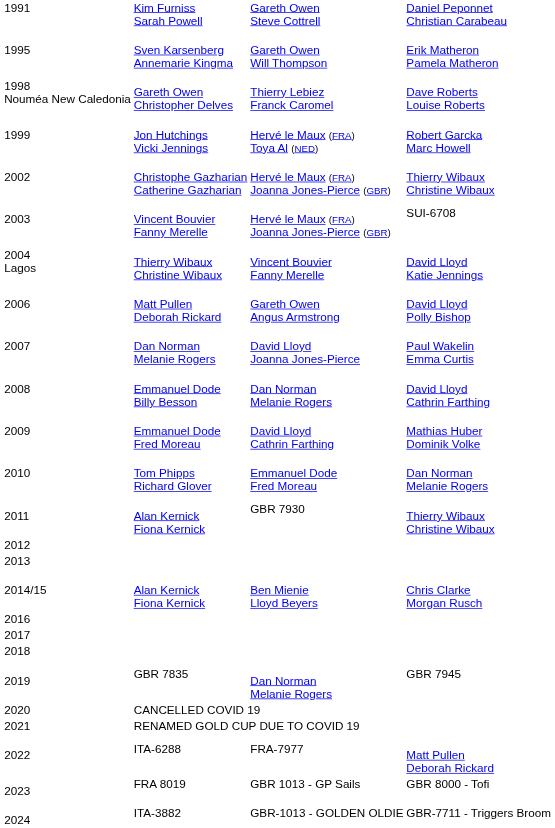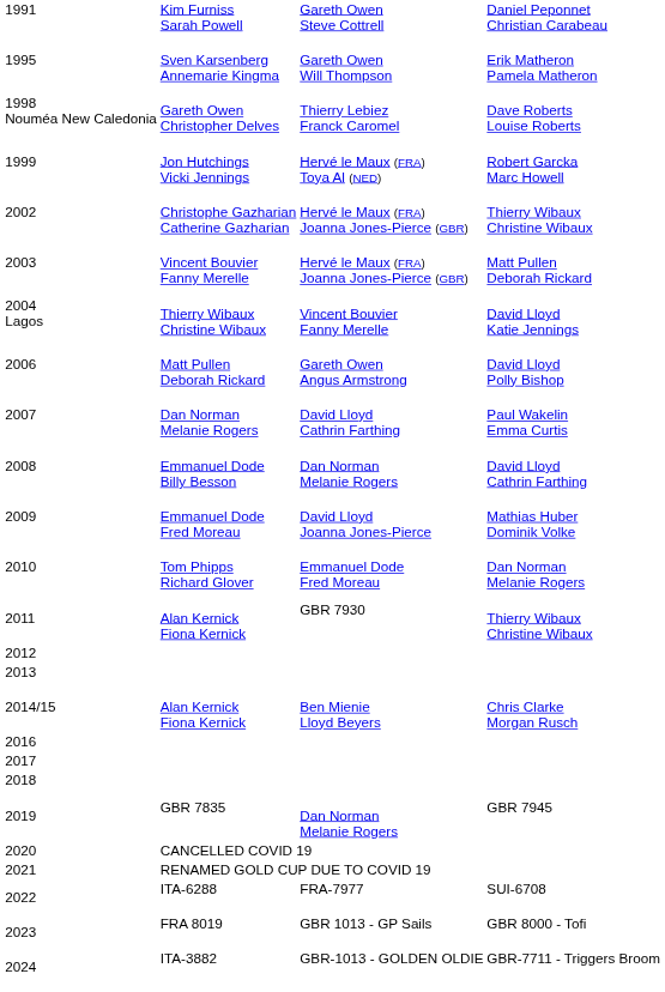2003 | column 4: SUI-6708 -> Matt Pullen Deborah Rickard
2007 | column 3: David Lloyd Joanna Jones-Pierce -> David Lloyd Cathrin Farthing
2009 | column 3: David Lloyd Cathrin Farthing -> David Lloyd Joanna Jones-Pierce
2022 | column 4: Matt Pullen Deborah Rickard -> SUI-6708
